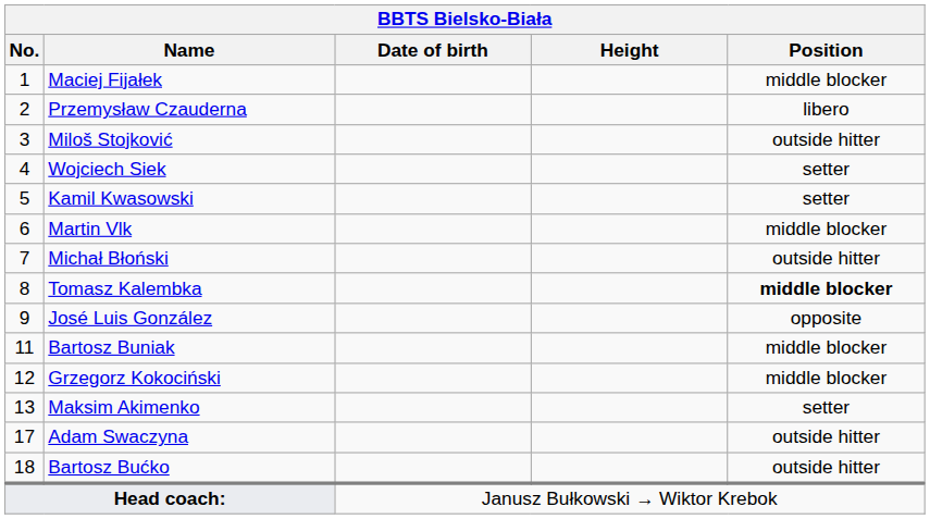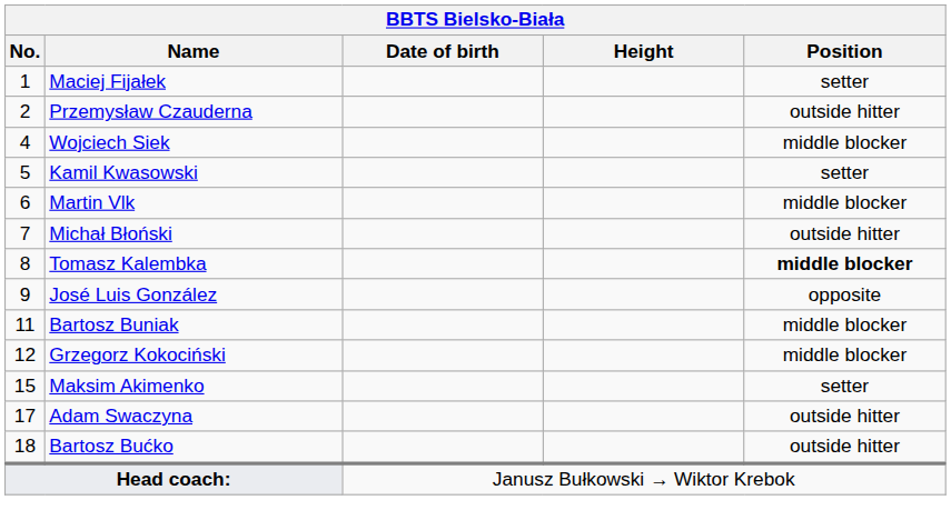Maciej Fijałek | Position: middle blocker -> setter
Przemysław Czauderna | Position: libero -> outside hitter
- row: 3 | Miloš Stojković | outside hitter
Wojciech Siek | Position: setter -> middle blocker
Maksim Akimenko | No.: 13 -> 15
